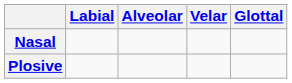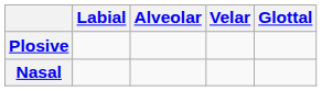rows swapped: Plosive <-> Nasal
